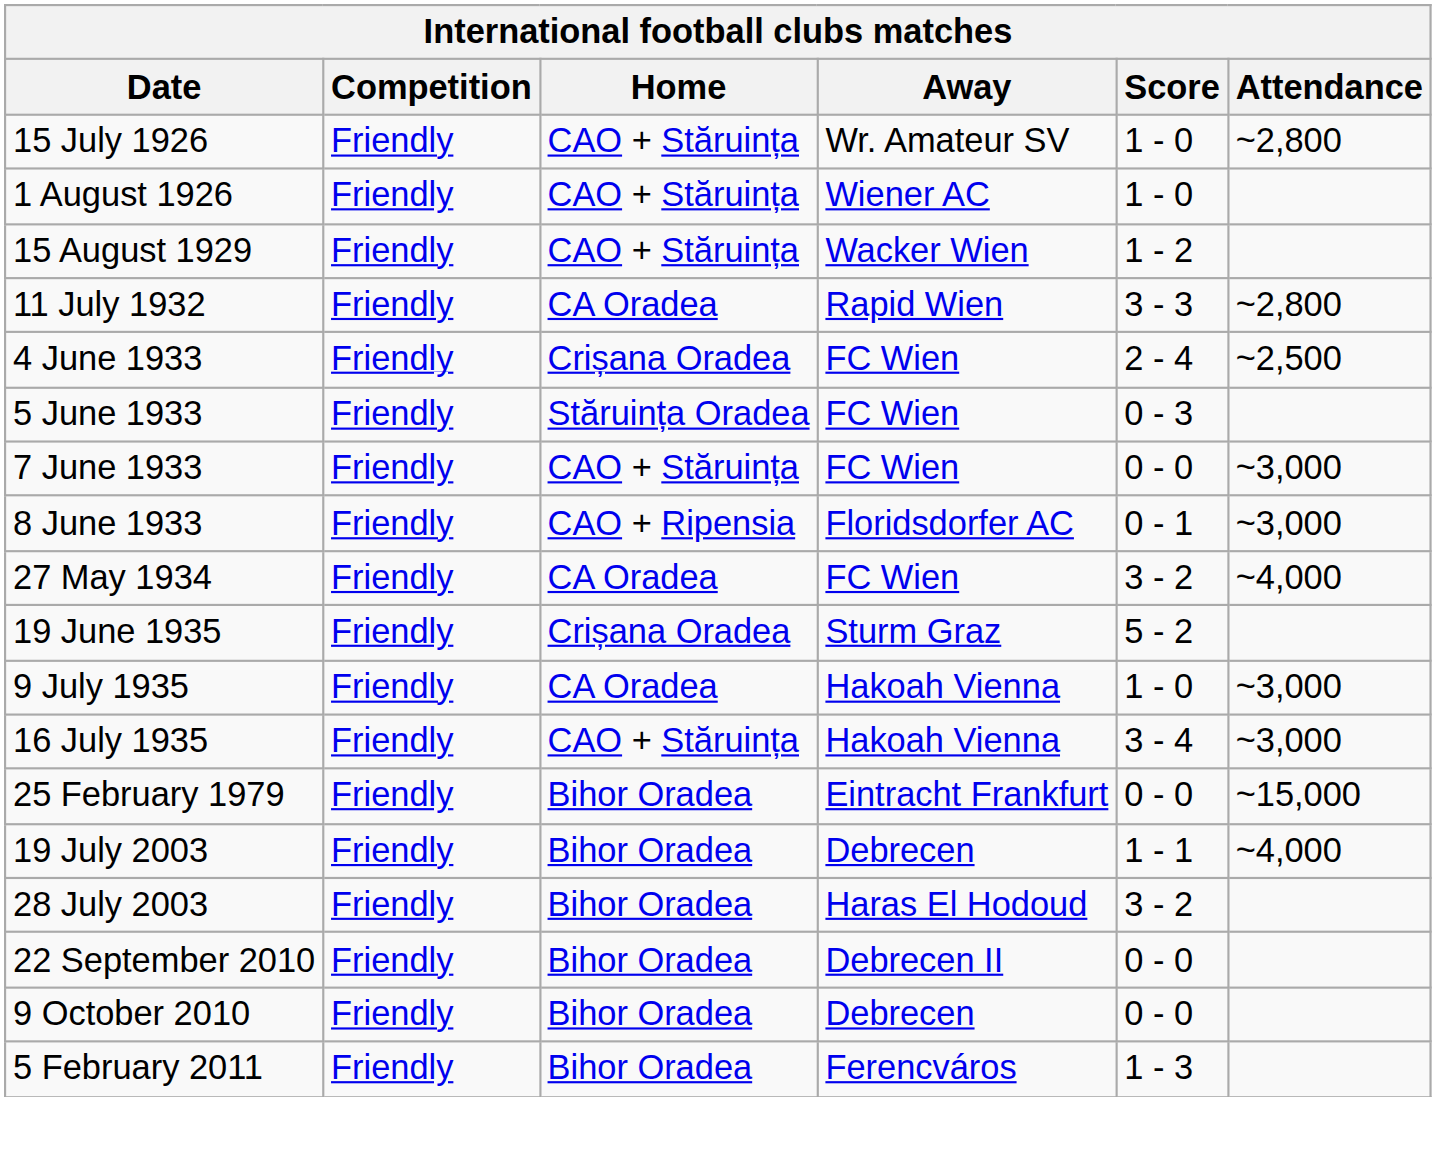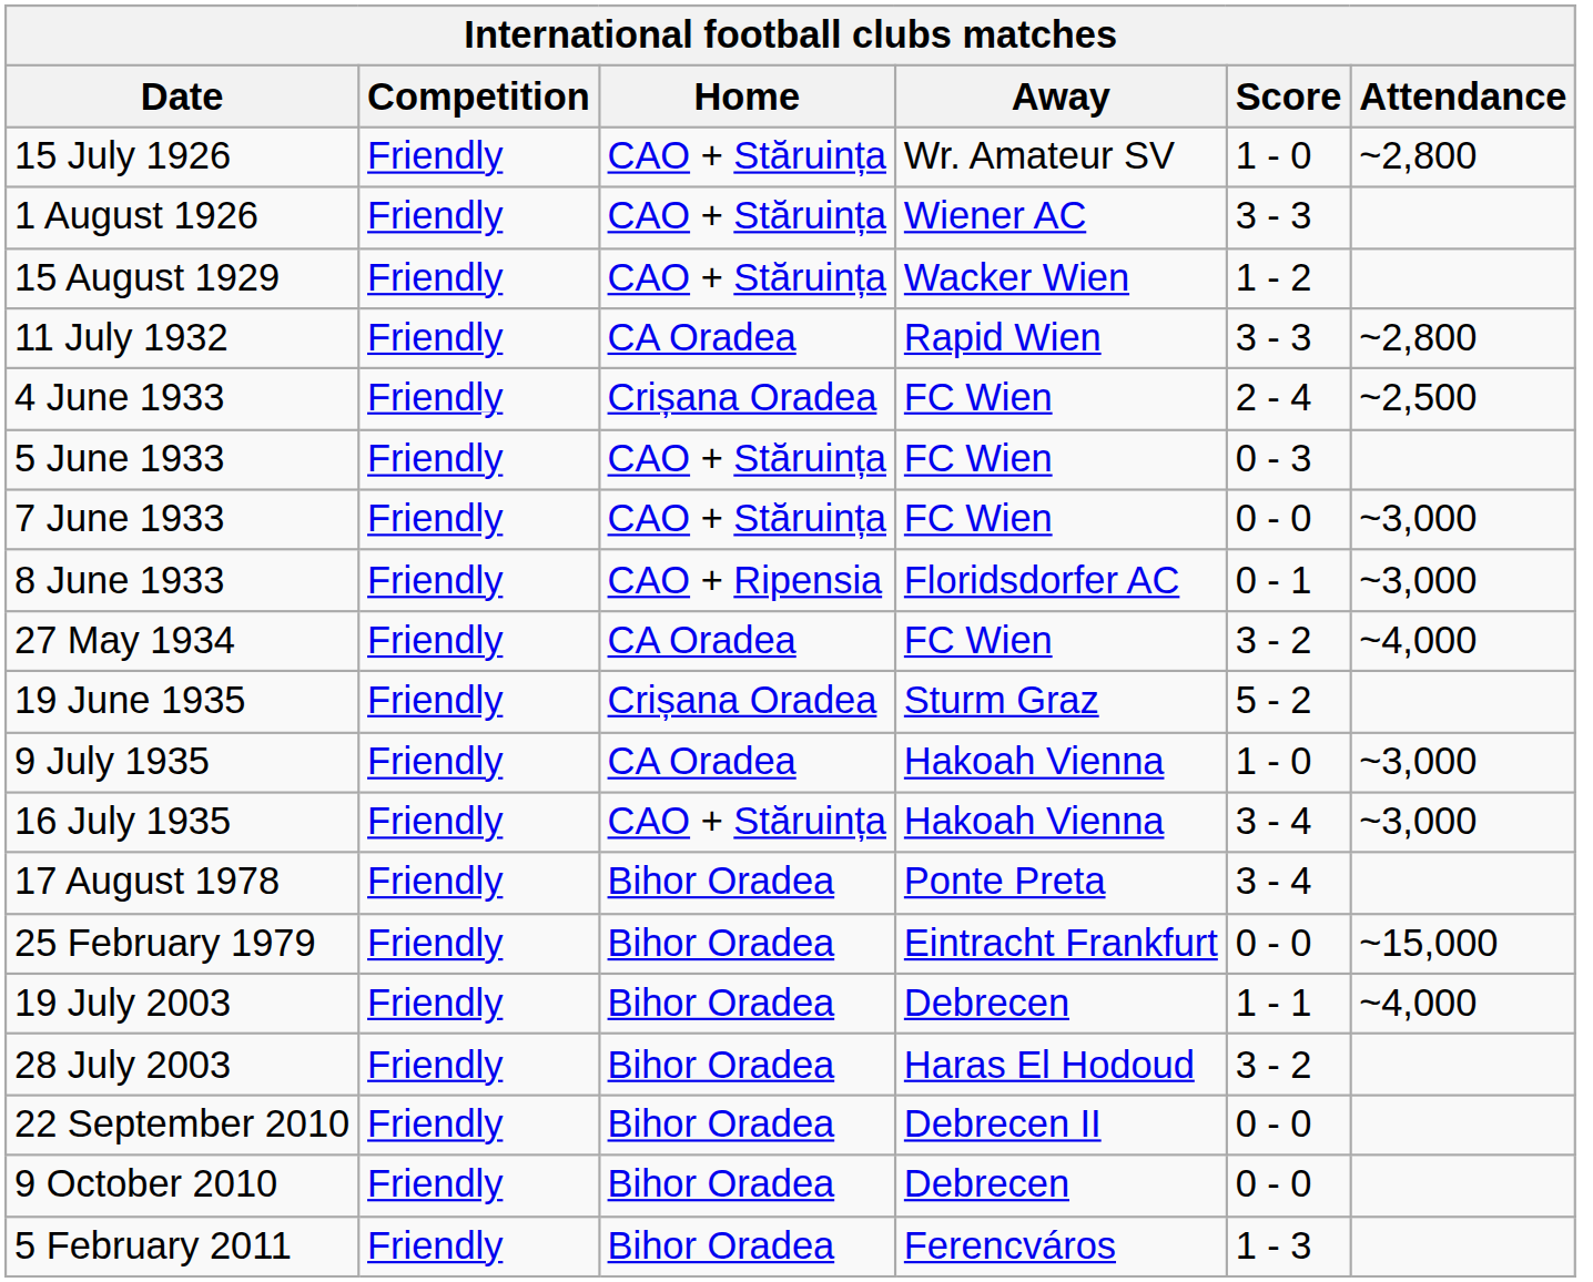1 August 1926 | Score: 1 - 0 -> 3 - 3
5 June 1933 | Home: Stăruința Oradea -> CAO + Stăruința
+ row: 17 August 1978 | Friendly | Bihor Oradea | Ponte Preta | 3 - 4
